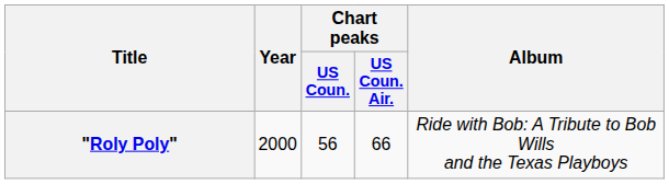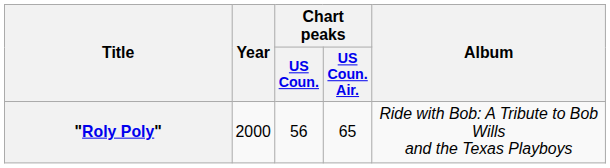"Roly Poly" | Chart peaks / US Coun. Air.: 66 -> 65
